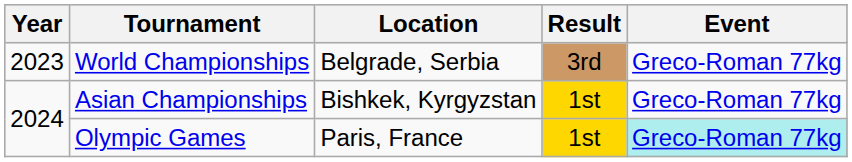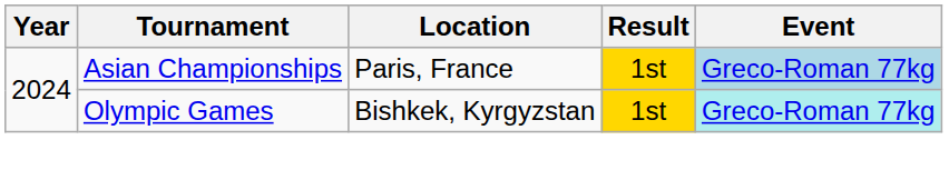- row: 2023 | World Championships | Belgrade, Serbia | 3rd | Greco-Roman 77kg
Asian Championships | Location: Bishkek, Kyrgyzstan -> Paris, France
Asian Championships | Event: no background -> lightblue background
Olympic Games | Location: Paris, France -> Bishkek, Kyrgyzstan
